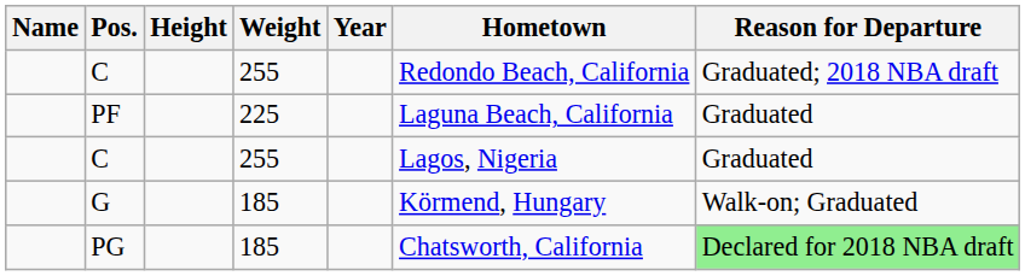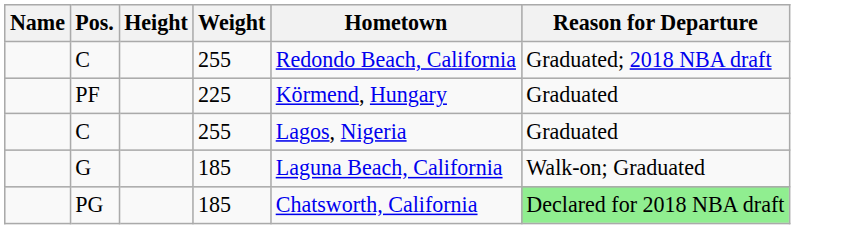- column: Year
PF | Hometown: Laguna Beach, California -> Körmend, Hungary
G | Hometown: Körmend, Hungary -> Laguna Beach, California
